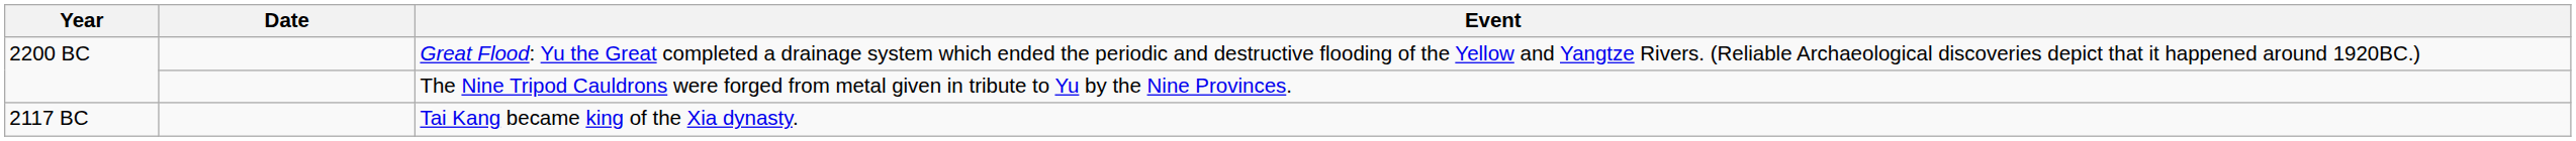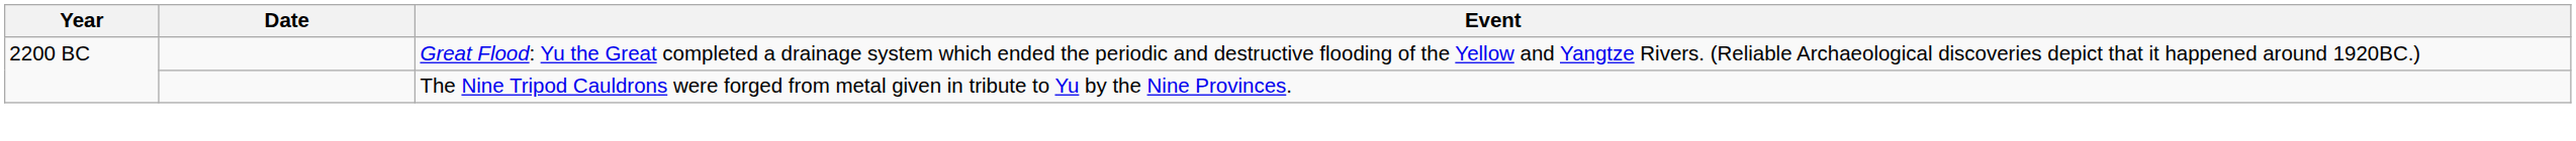- row: 2117 BC | Tai Kang became king of the Xia dynasty.
